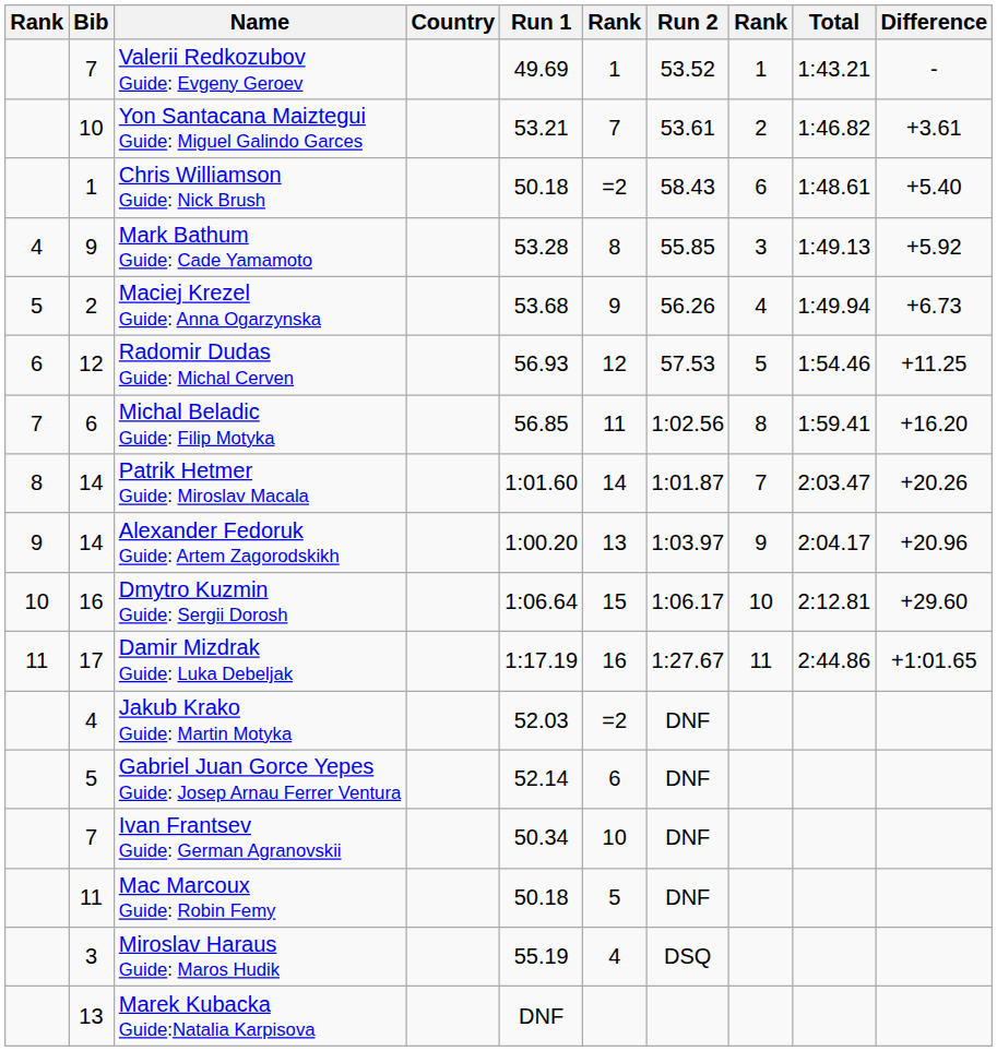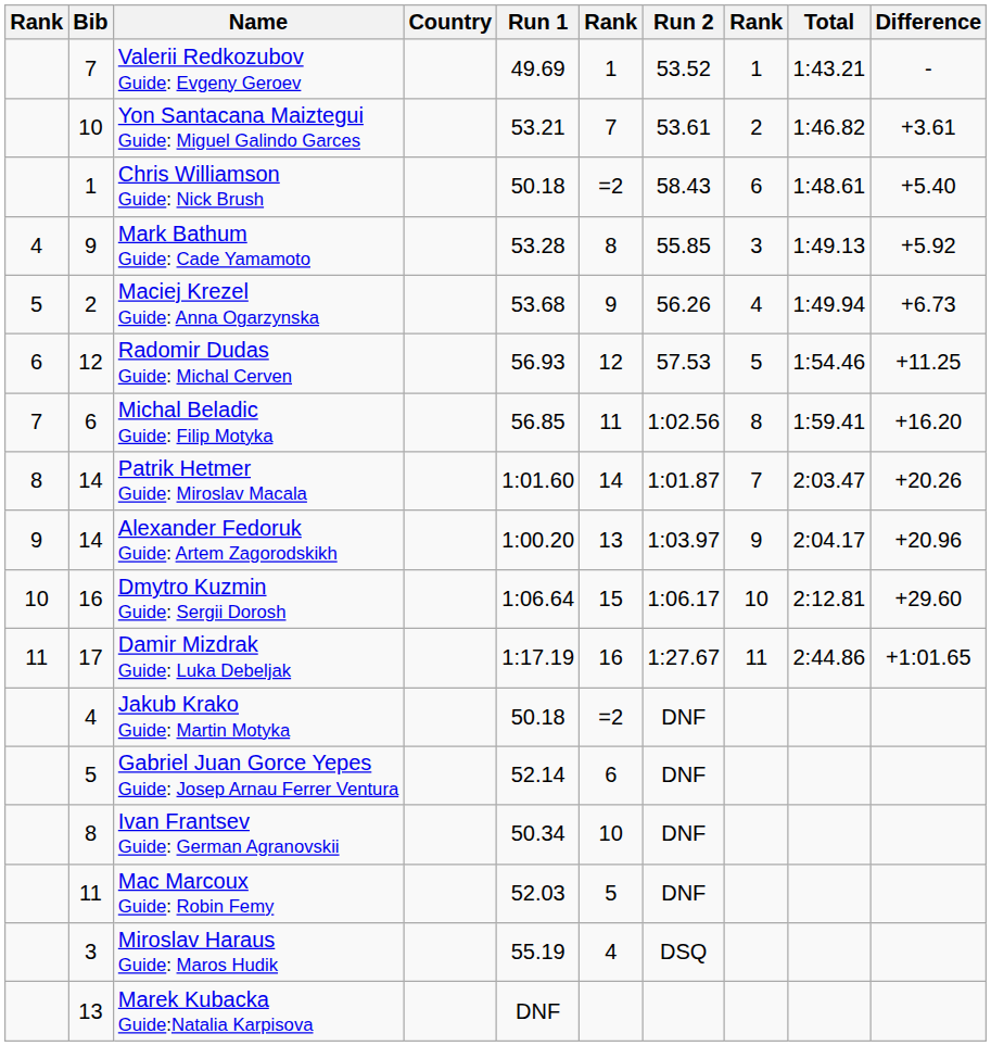Jakub Krako Guide: Martin Motyka | Run 1: 52.03 -> 50.18
Ivan Frantsev Guide: German Agranovskii | Bib: 7 -> 8
Mac Marcoux Guide: Robin Femy | Run 1: 50.18 -> 52.03
